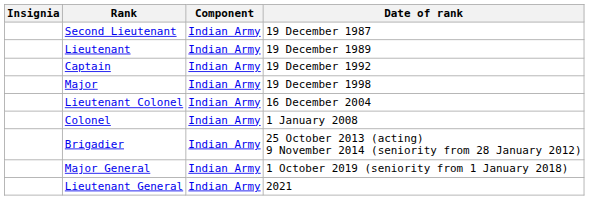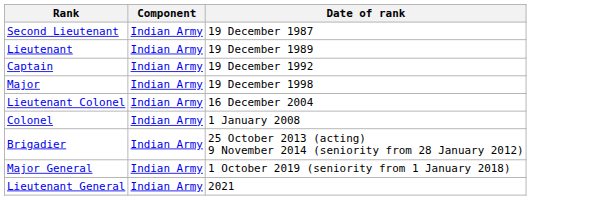- column: Insignia
